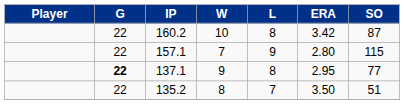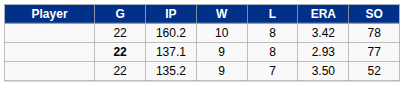160.2 | SO: 87 -> 78
- row: 22 | 157.1 | 7 | 9 | 2.80 | 115
137.1 | ERA: 2.95 -> 2.93
135.2 | W: 8 -> 9
135.2 | SO: 51 -> 52
